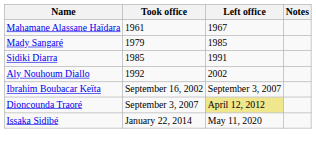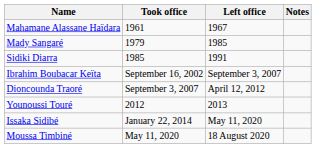- row: Aly Nouhoum Diallo | 1992 | 2002
Dioncounda Traoré | Left office: khaki background -> no background
+ row: Younoussi Touré | 2012 | 2013
+ row: Moussa Timbiné | May 11, 2020 | 18 August 2020
